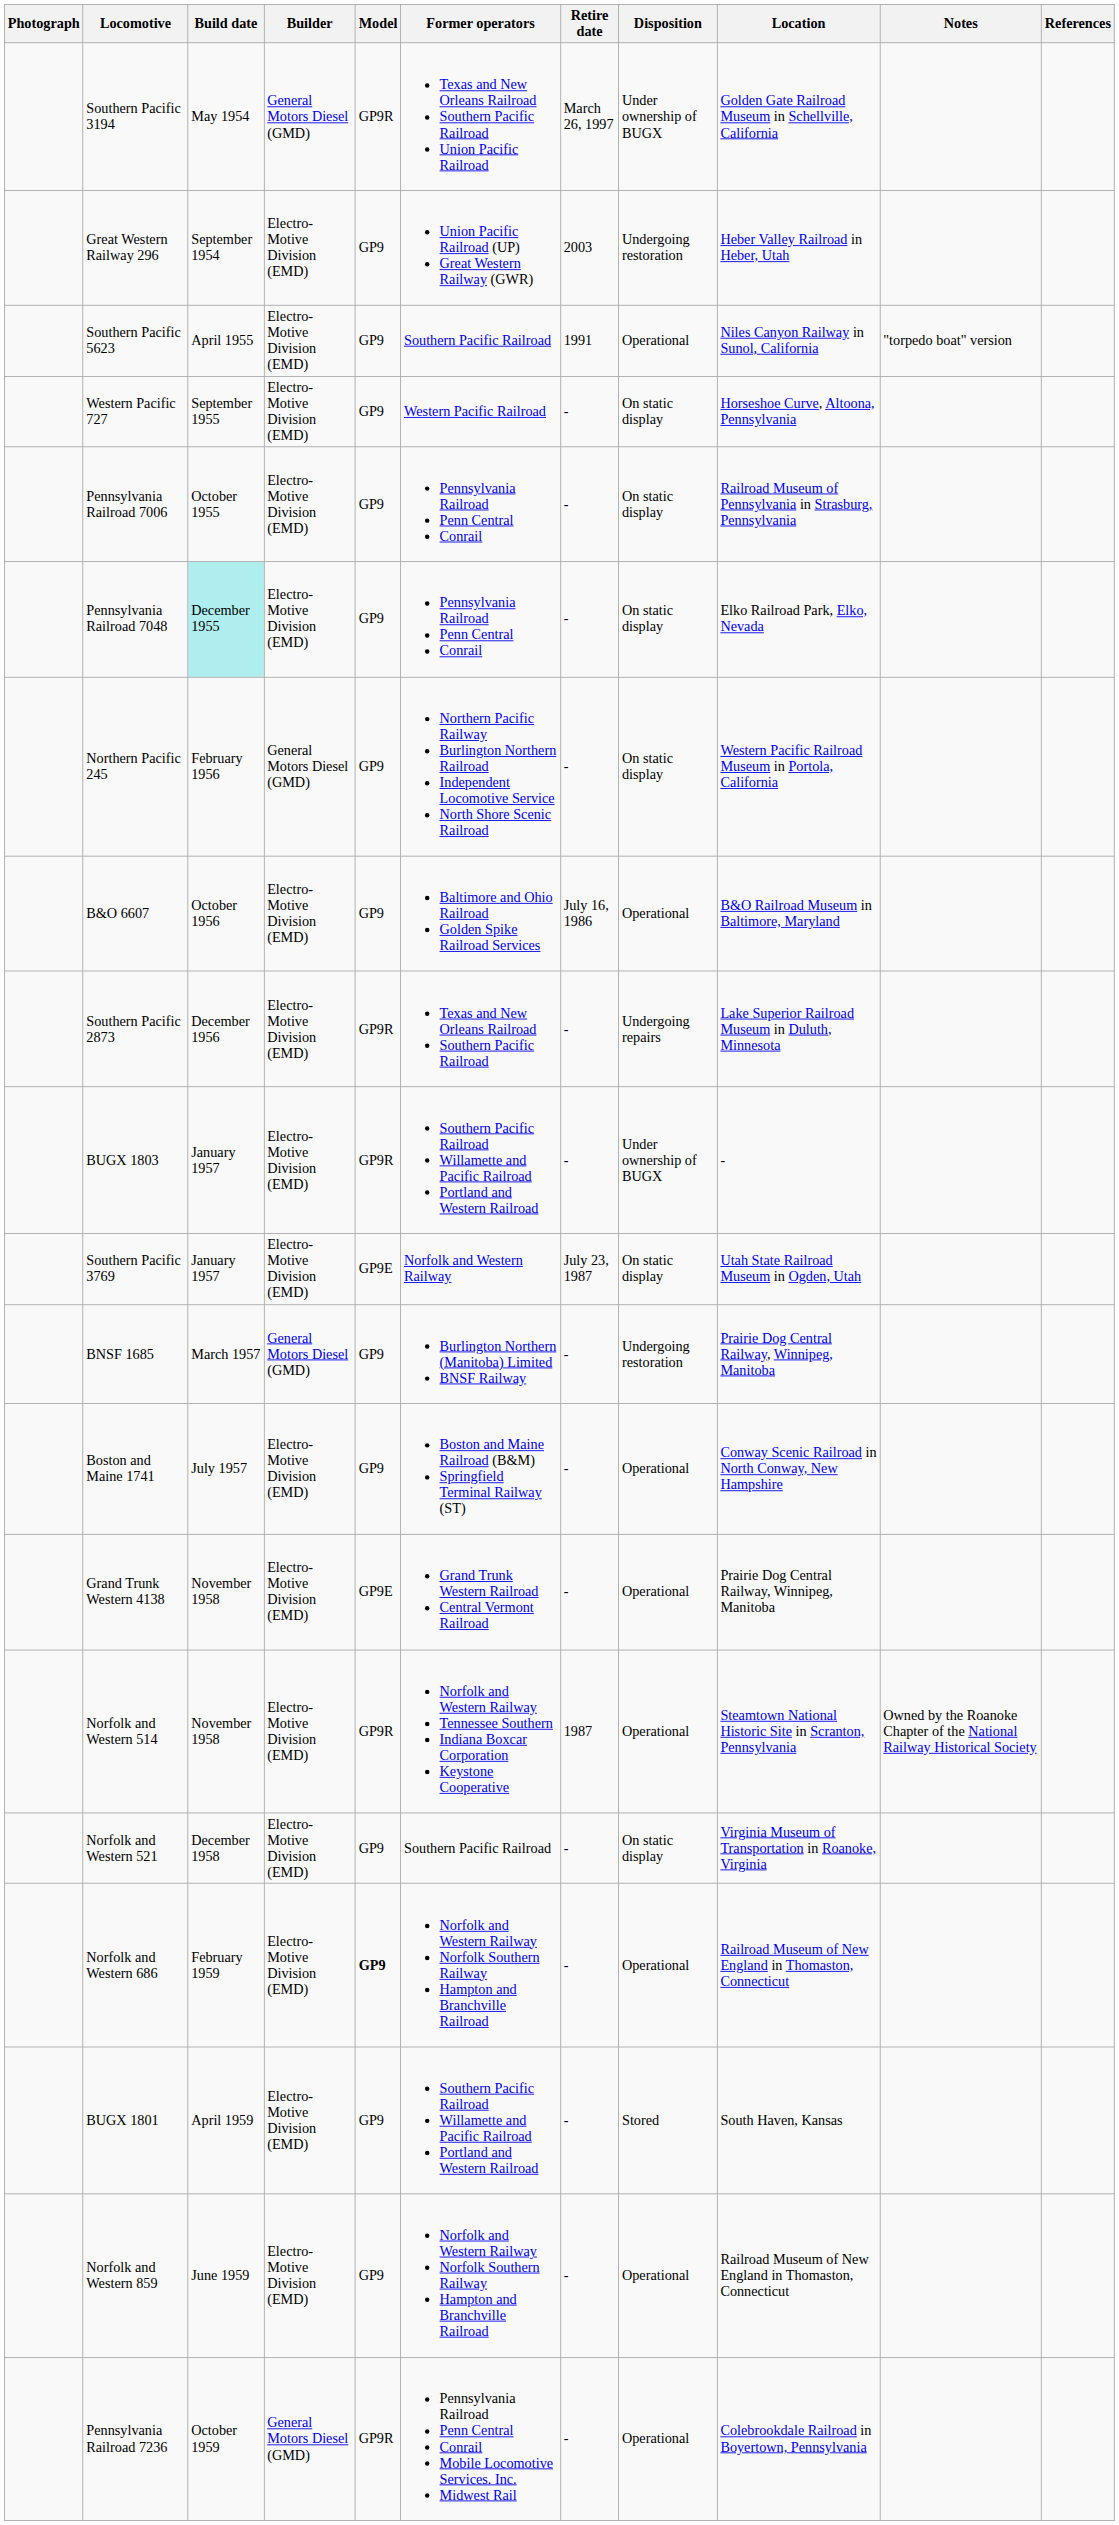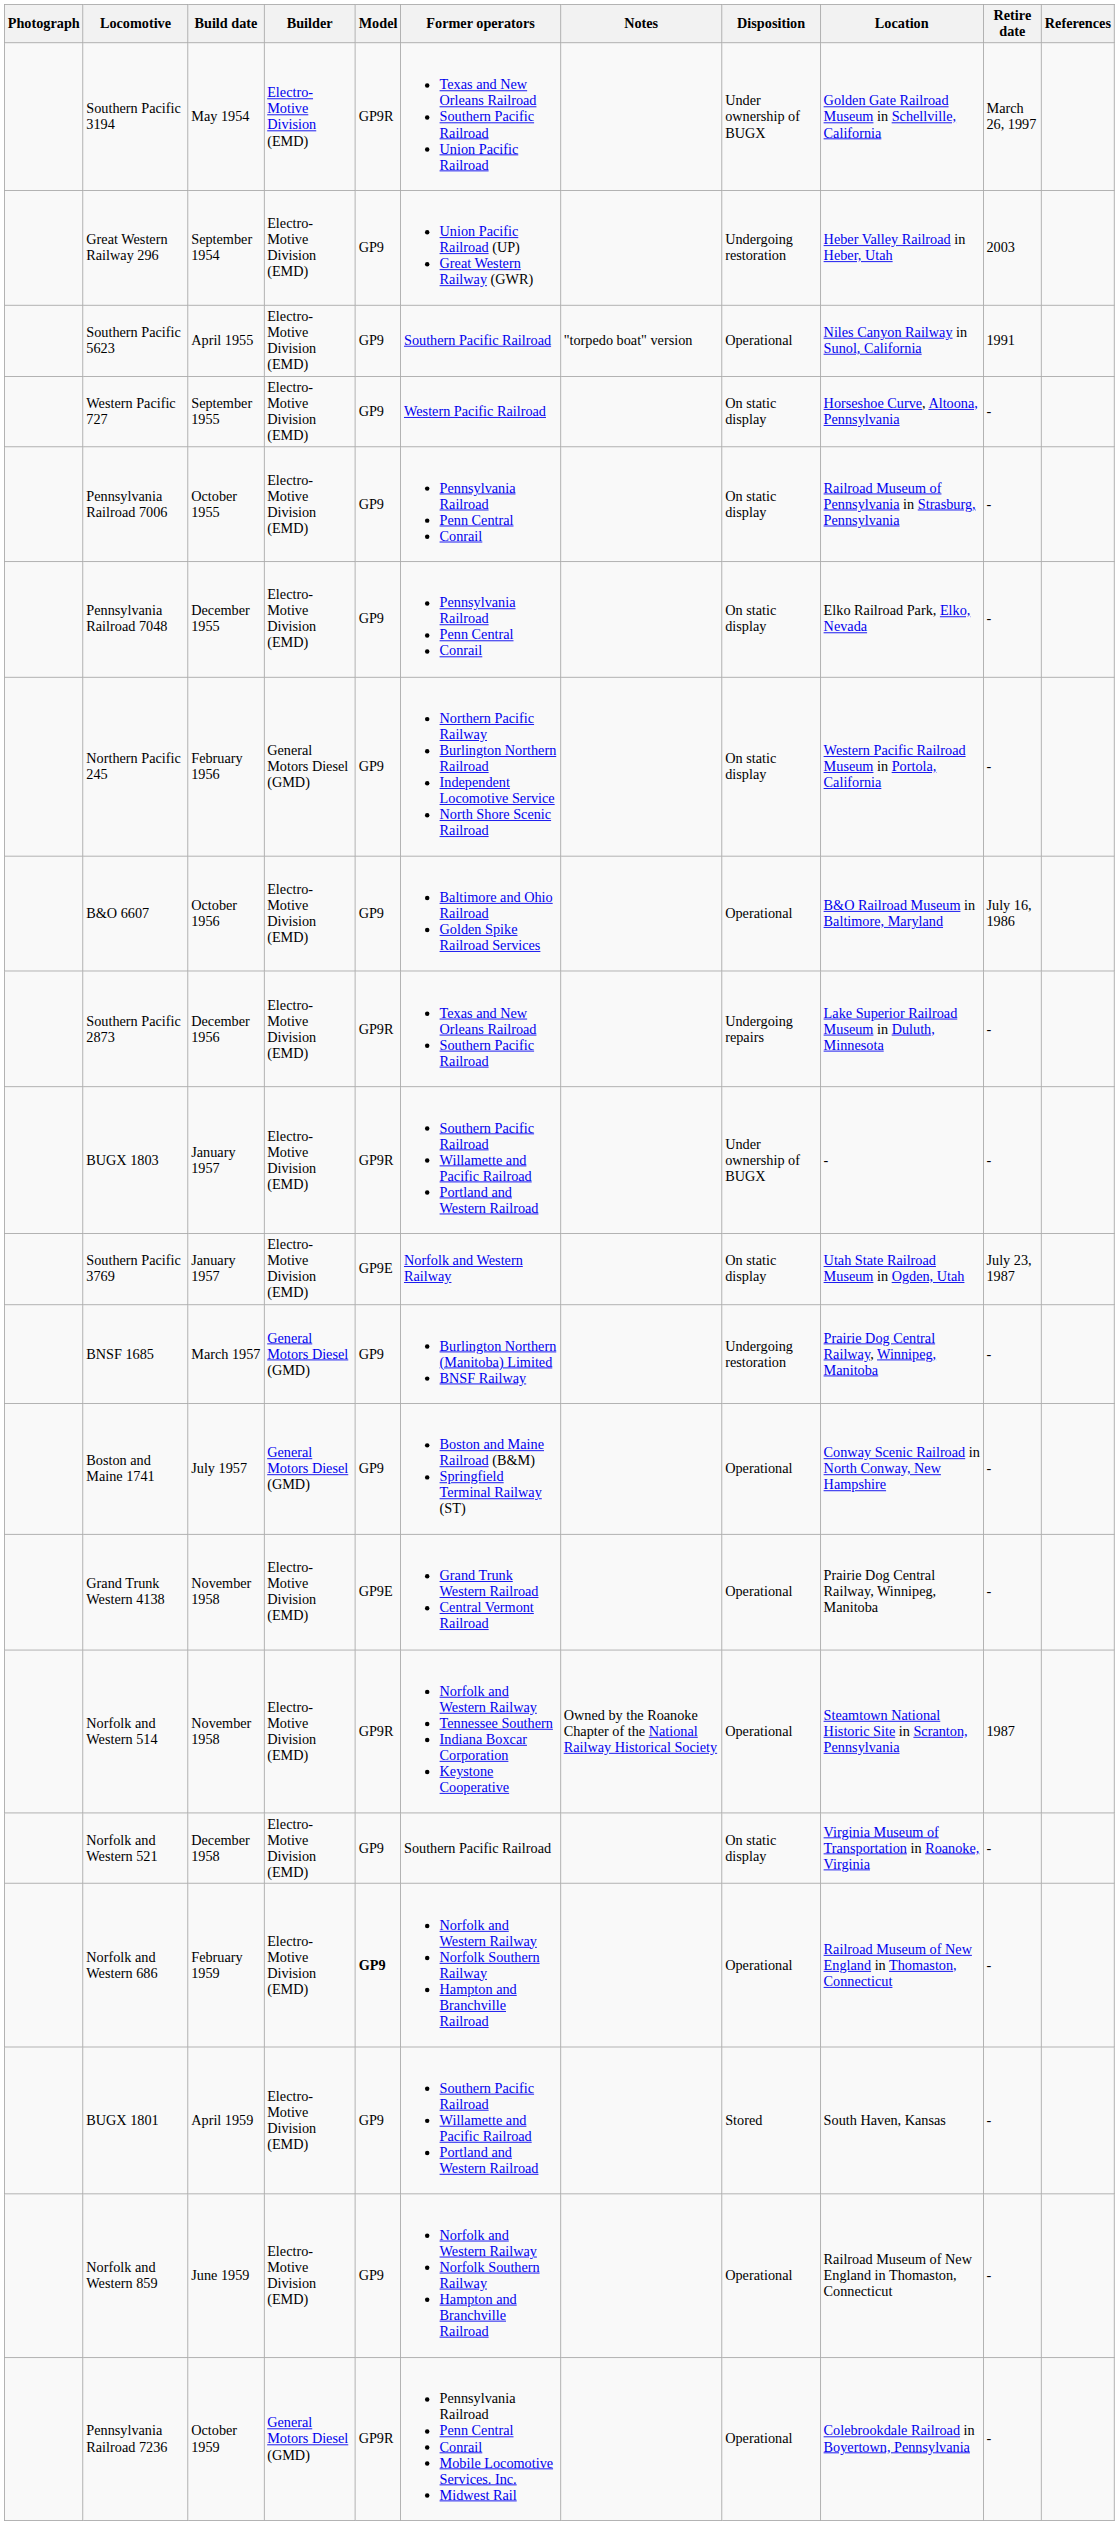columns swapped: Retire date <-> Notes
Southern Pacific 3194 | Builder: General Motors Diesel (GMD) -> Electro-Motive Division (EMD)
Pennsylvania Railroad 7048 | Build date: paleturquoise background -> no background
Boston and Maine 1741 | Builder: Electro-Motive Division (EMD) -> General Motors Diesel (GMD)
